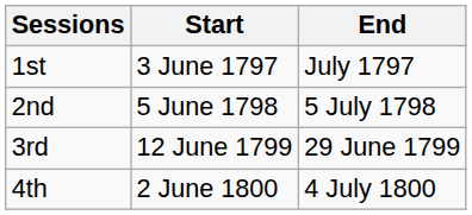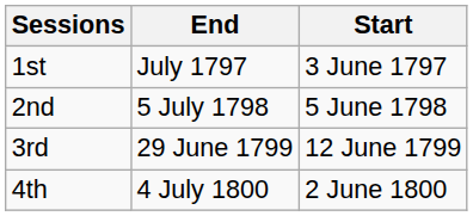columns swapped: Start <-> End
